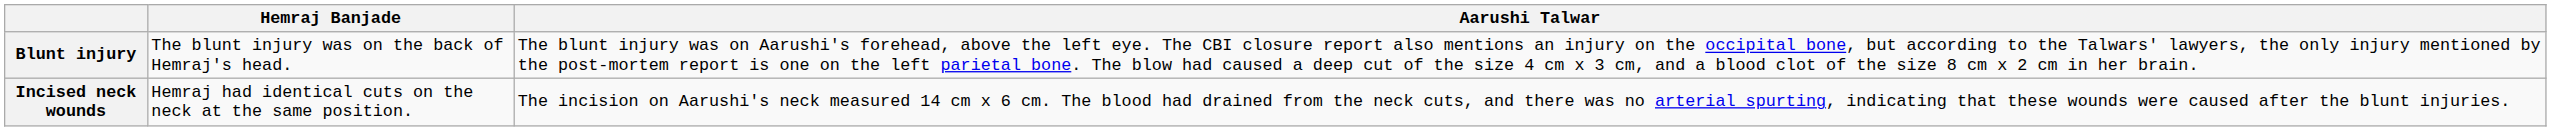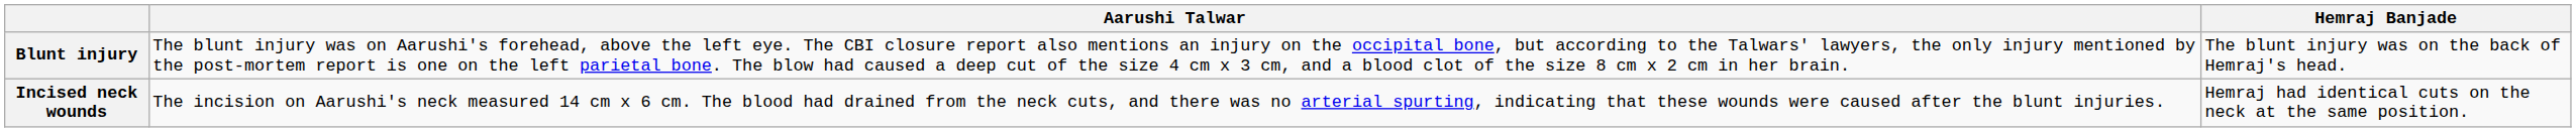columns swapped: Aarushi Talwar <-> Hemraj Banjade
